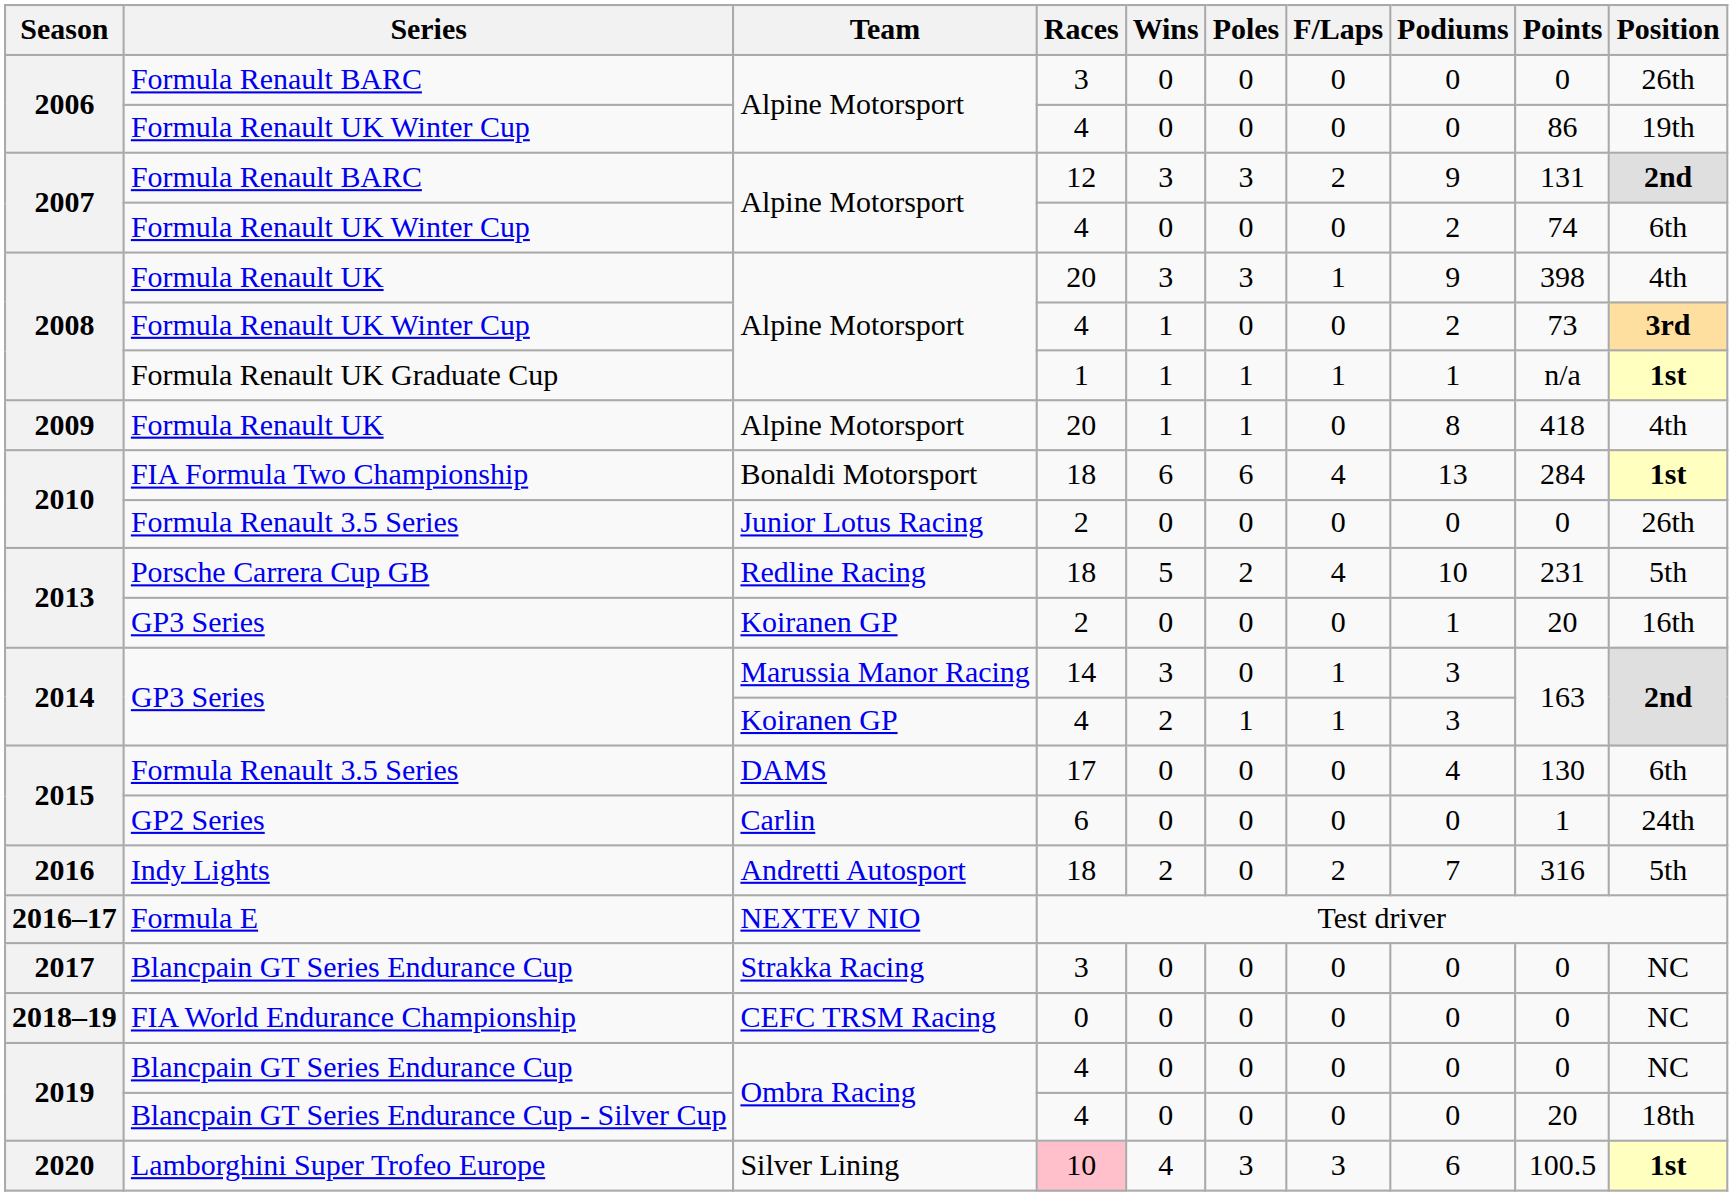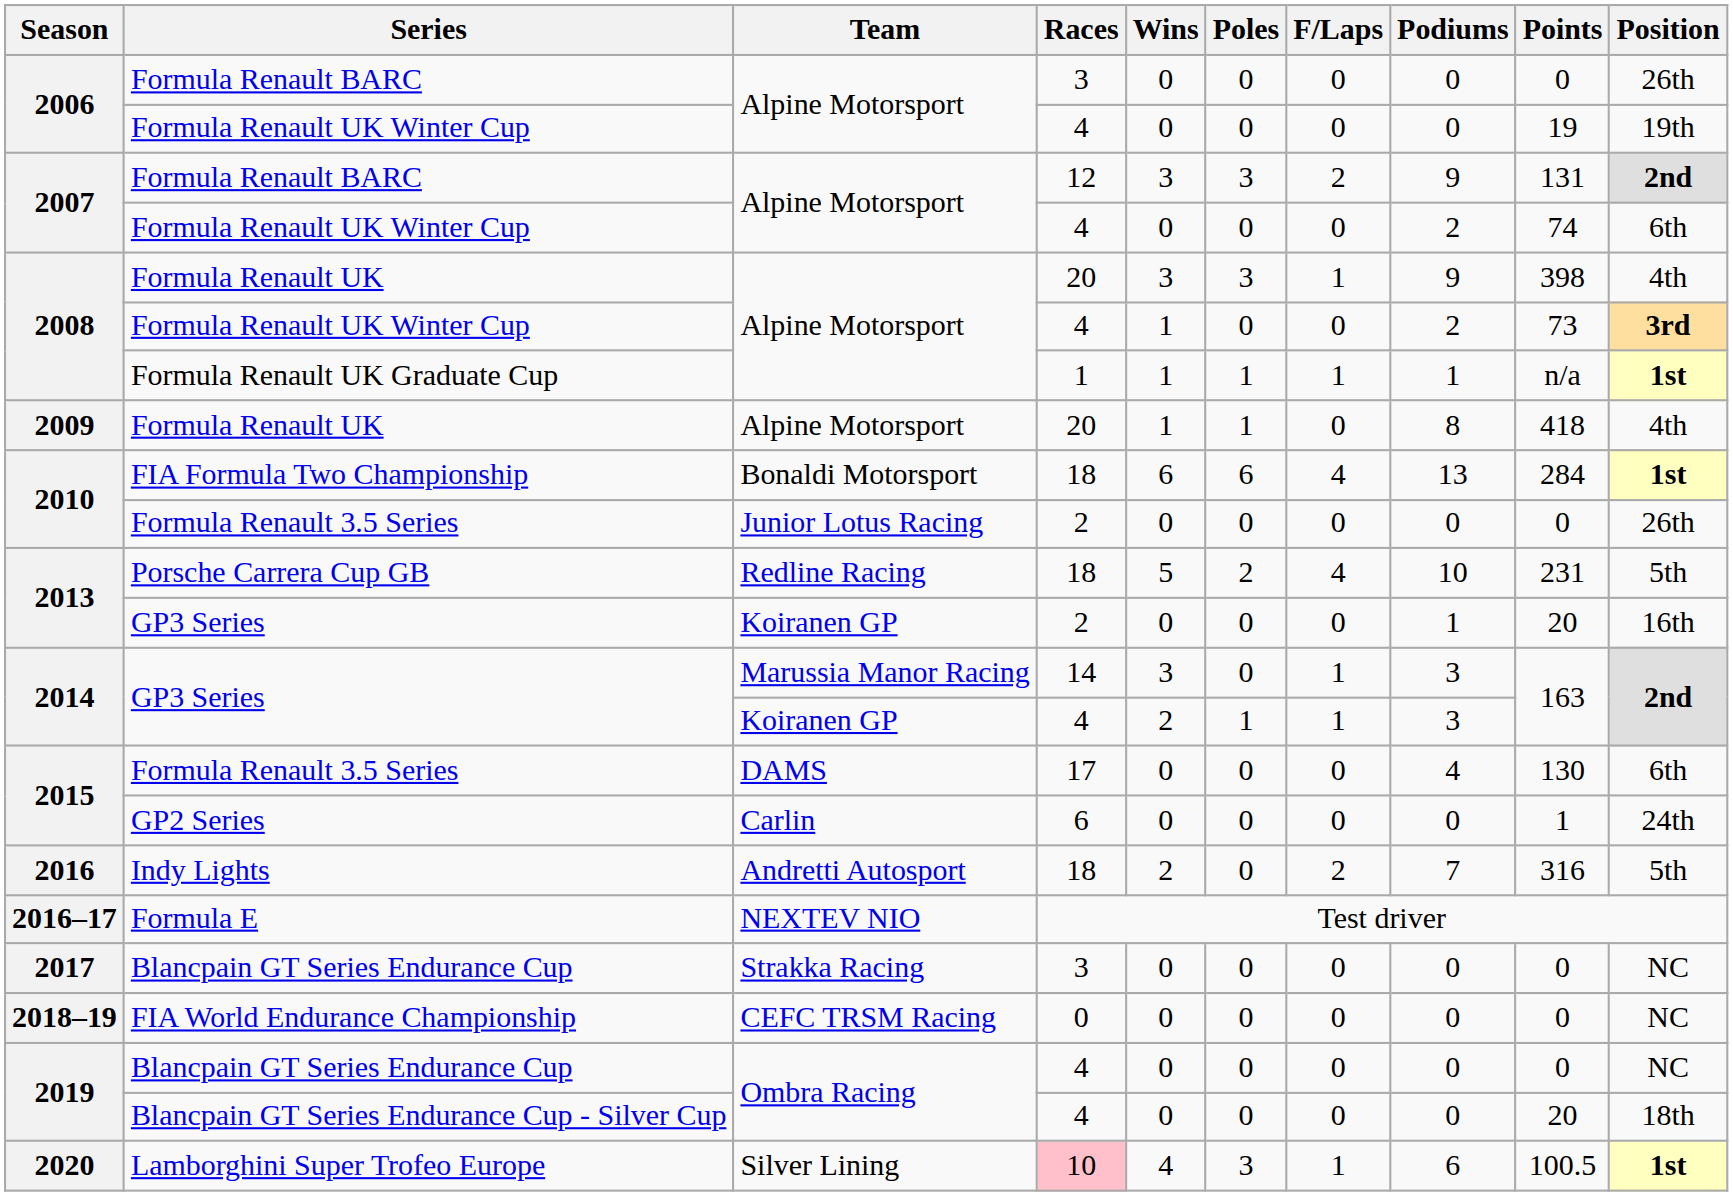2006 / Formula Renault UK Winter Cup | Points: 86 -> 19
Lamborghini Super Trofeo Europe | F/Laps: 3 -> 1
